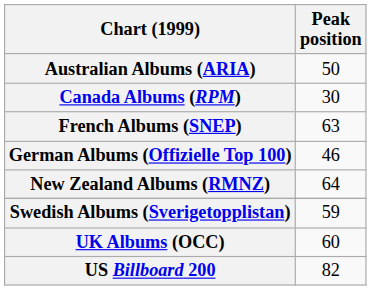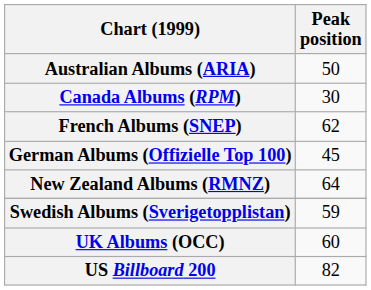French Albums (SNEP) | Peak position: 63 -> 62
German Albums (Offizielle Top 100) | Peak position: 46 -> 45
